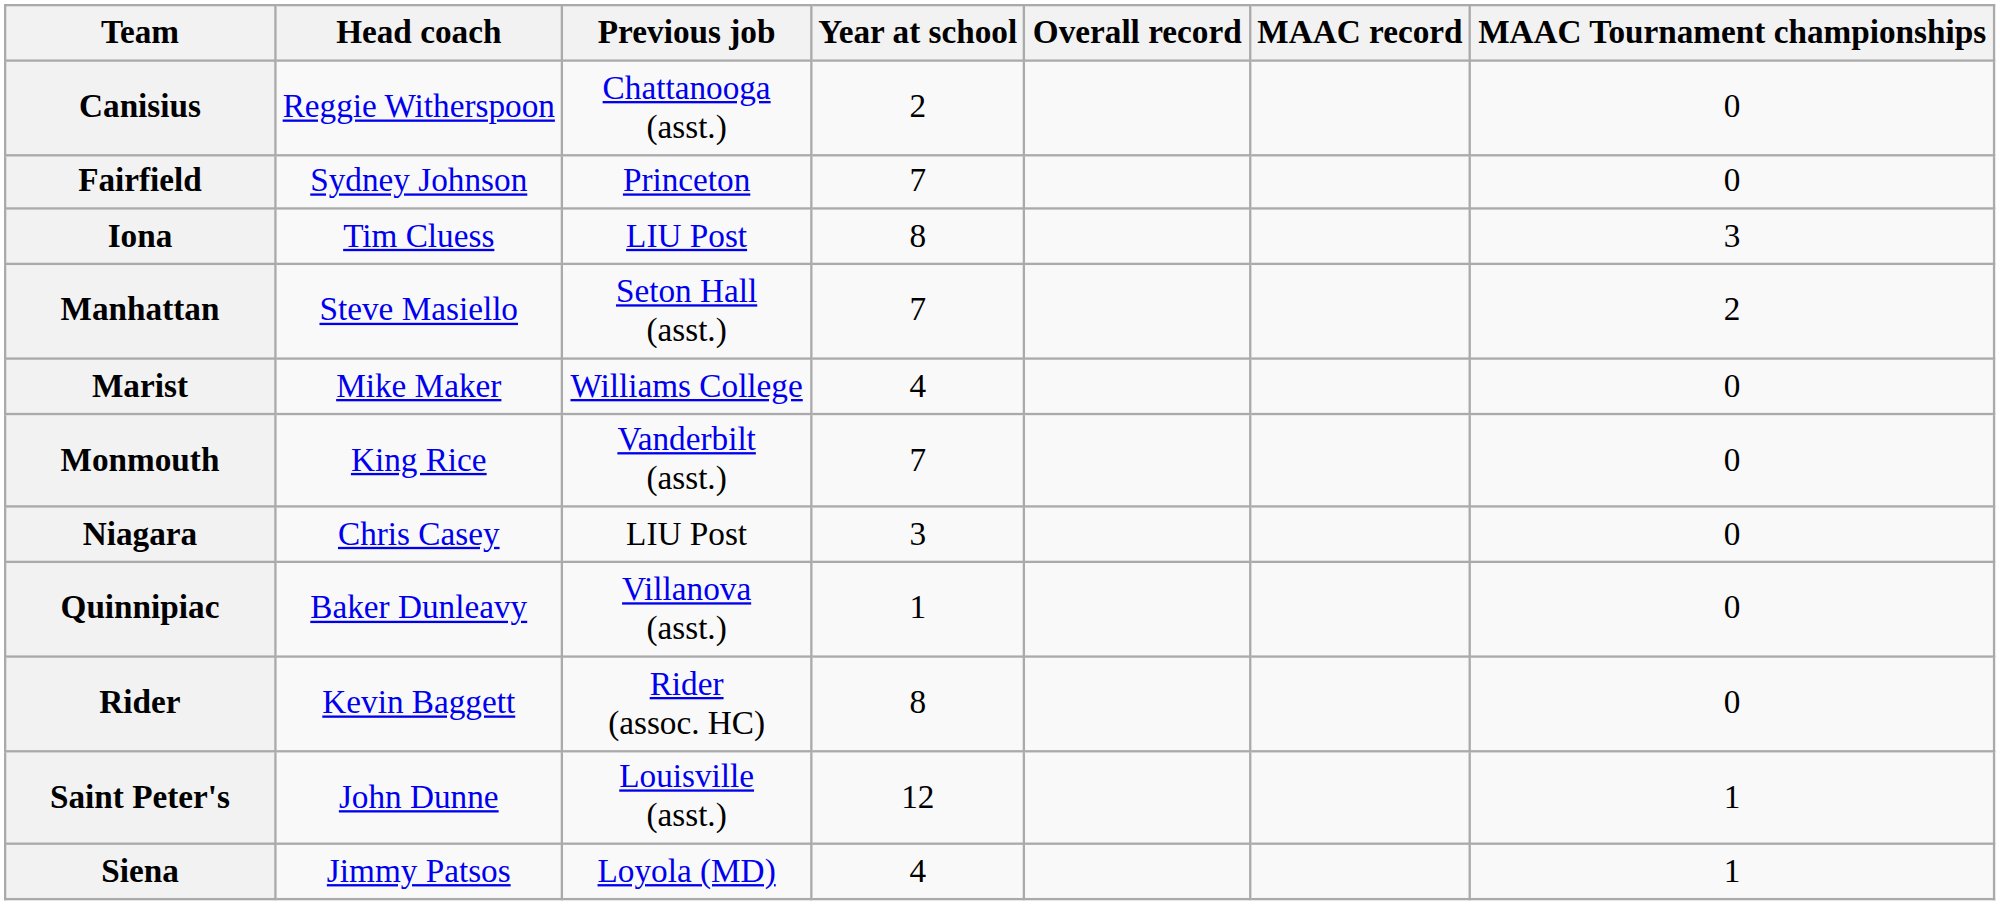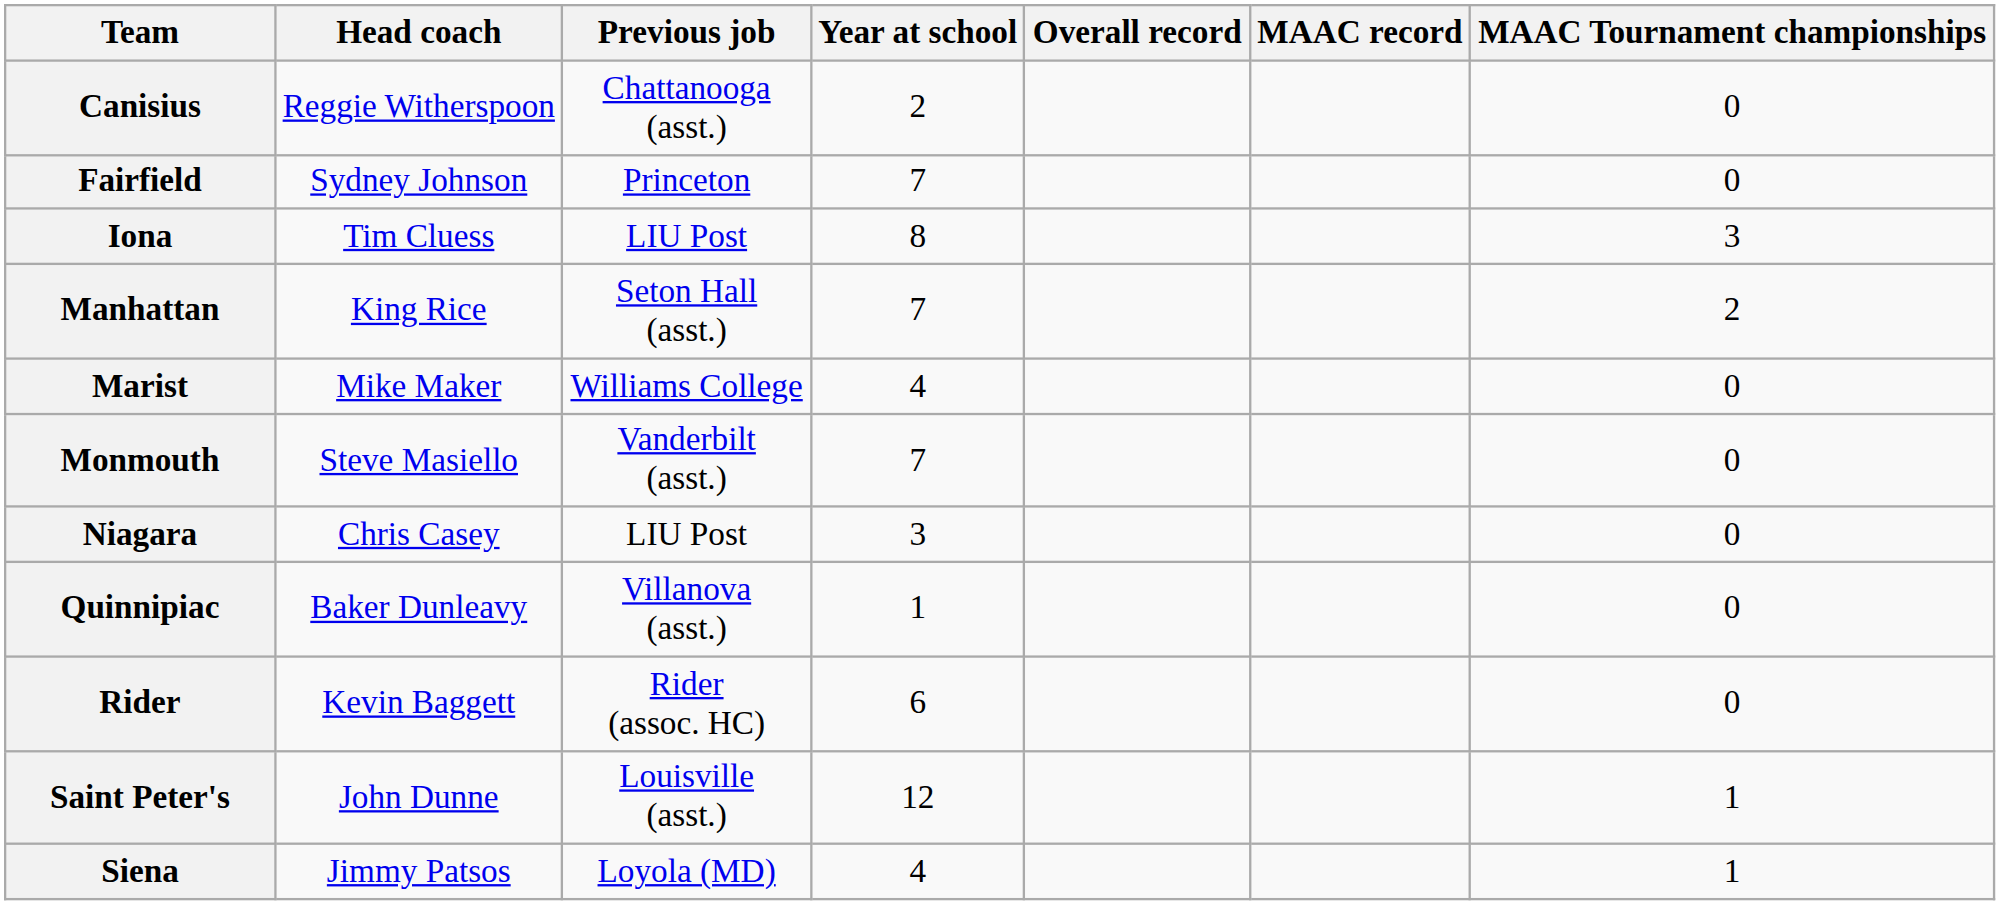Manhattan | Head coach: Steve Masiello -> King Rice
Monmouth | Head coach: King Rice -> Steve Masiello
Rider | Year at school: 8 -> 6
